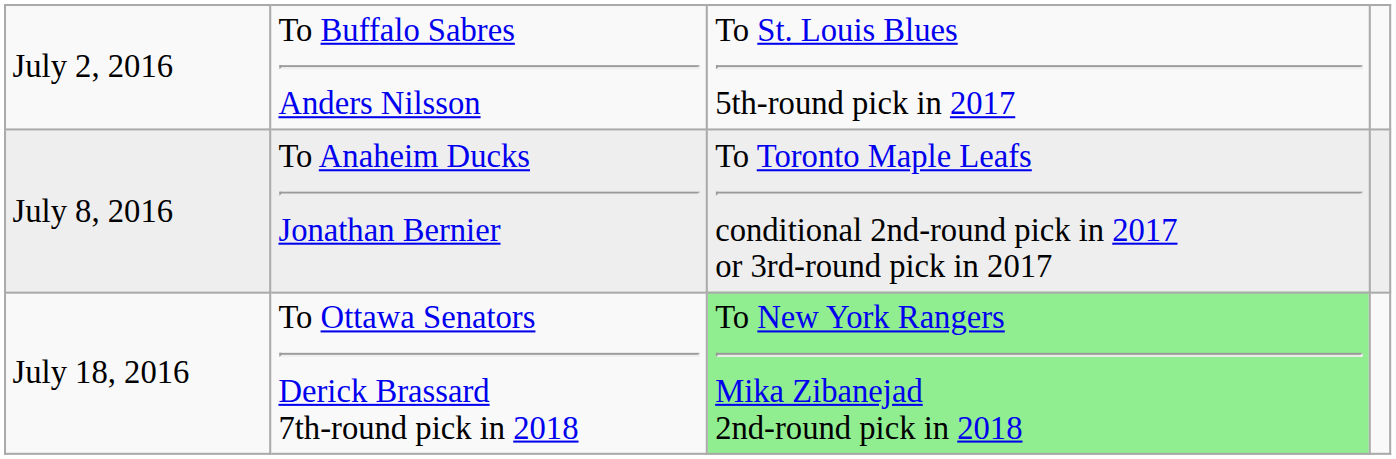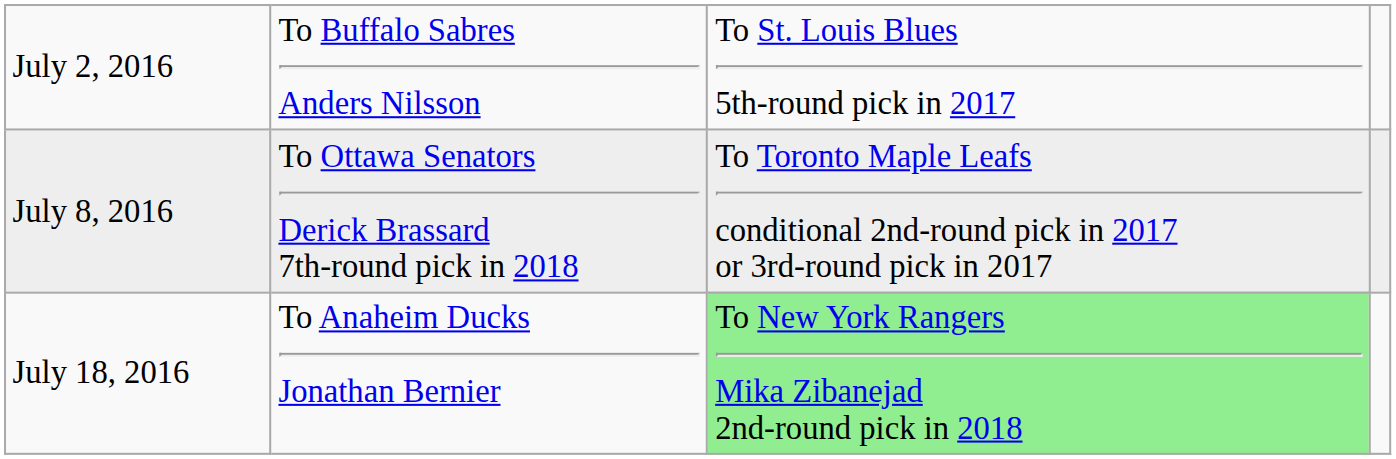July 8, 2016 | column 2: To Anaheim Ducks Jonathan Bernier -> To Ottawa Senators Derick Brassard 7th-round pick in 2018
July 18, 2016 | column 2: To Ottawa Senators Derick Brassard 7th-round pick in 2018 -> To Anaheim Ducks Jonathan Bernier
